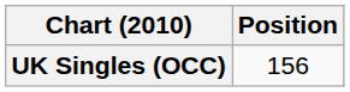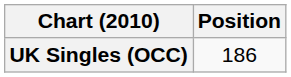UK Singles (OCC) | Position: 156 -> 186
